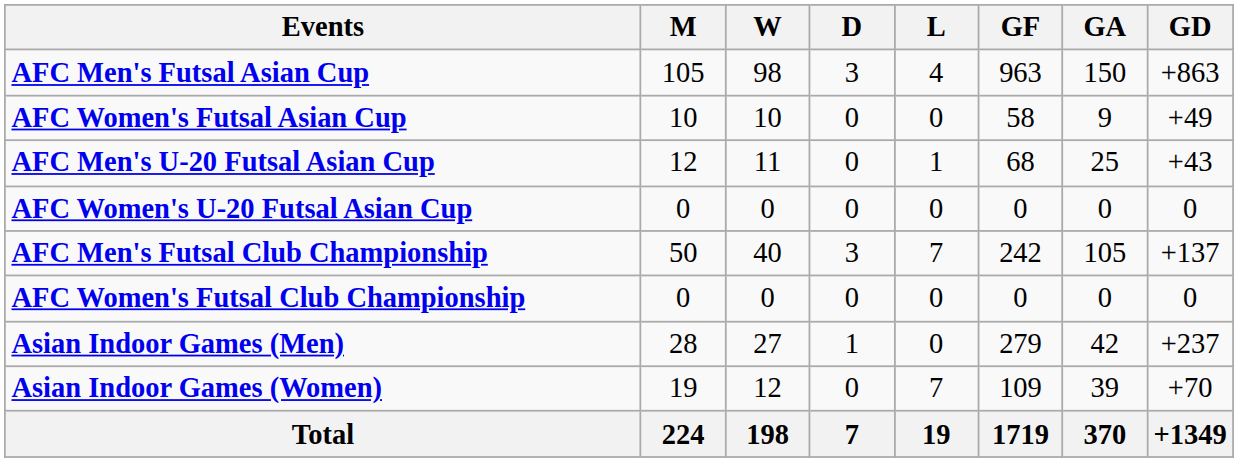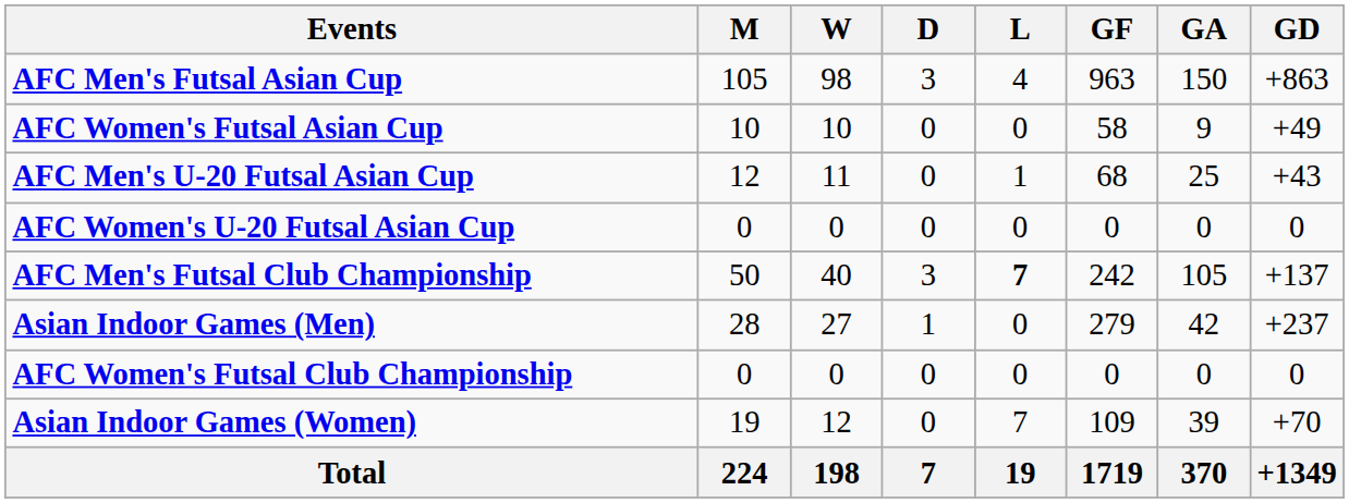AFC Men's Futsal Club Championship | L: normal -> bold
rows swapped: AFC Women's Futsal Club Championship <-> Asian Indoor Games (Men)
